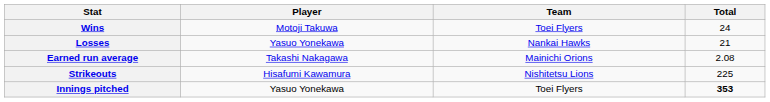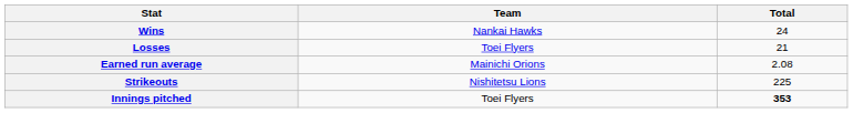- column: Player | Motoji Takuwa | Yasuo Yonekawa | Takashi Nakagawa | Hisafumi Kawamura | Yasuo Yonekawa
Wins | Team: Toei Flyers -> Nankai Hawks
Losses | Team: Nankai Hawks -> Toei Flyers
